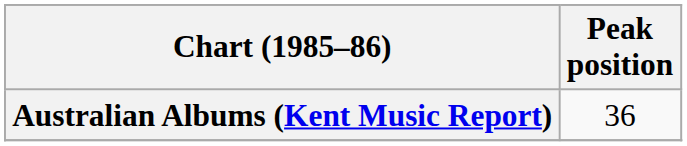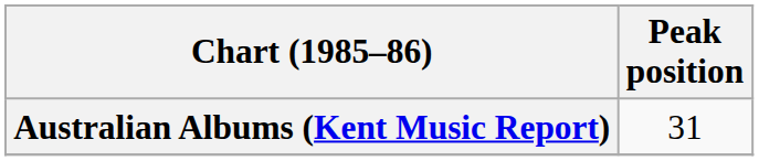Australian Albums (Kent Music Report) | Peak position: 36 -> 31
